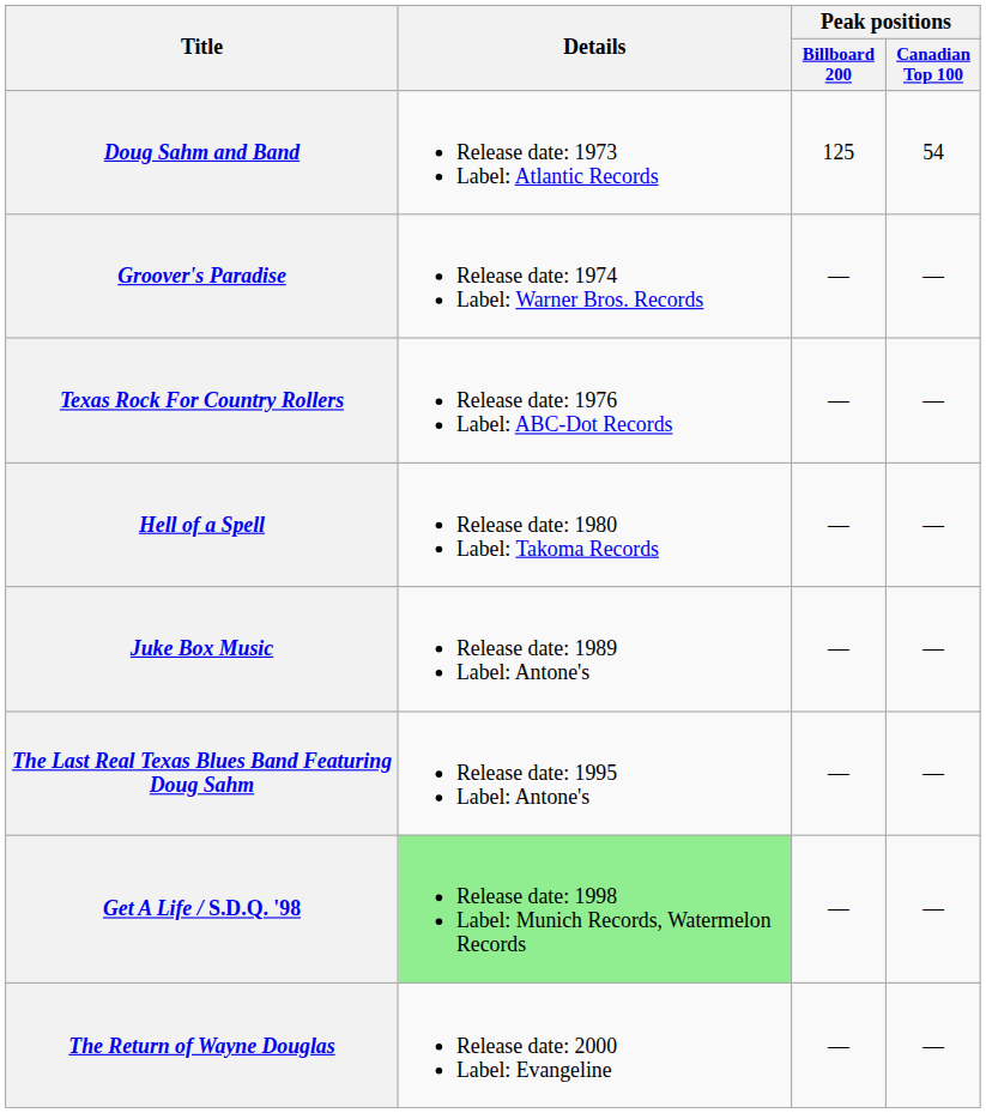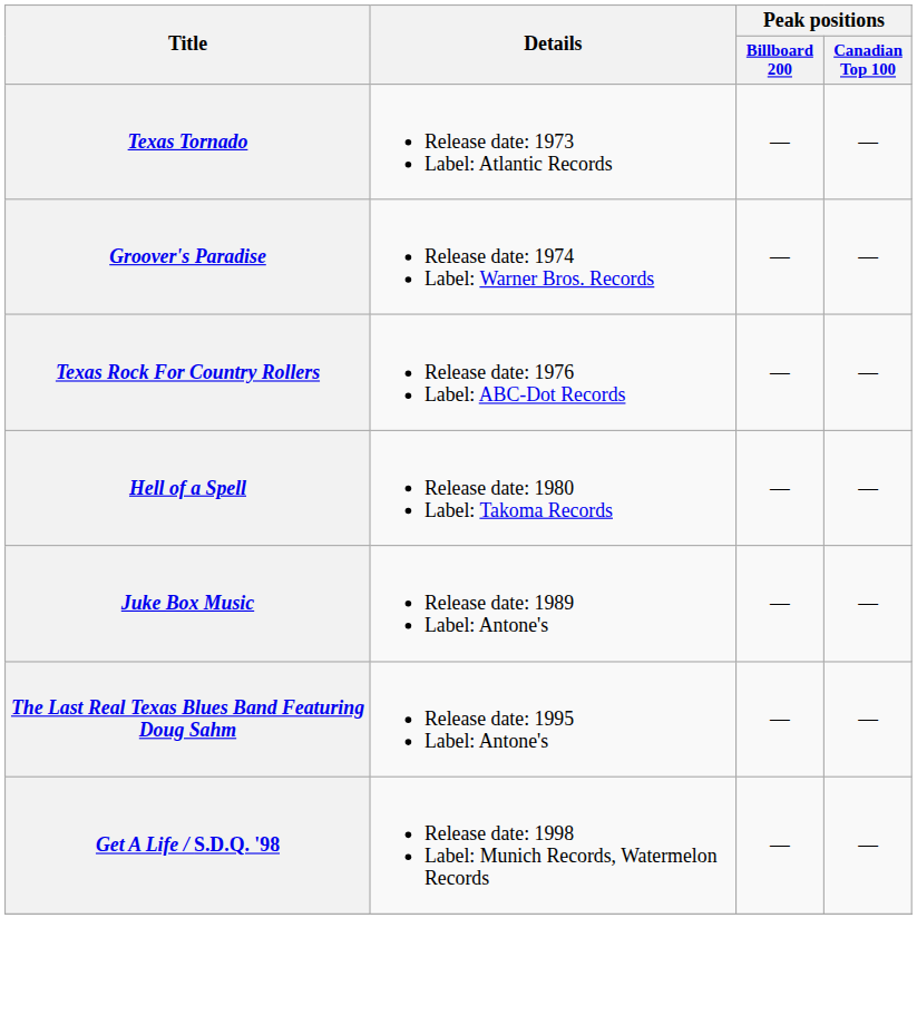- row: Doug Sahm and Band | Release date: 1973 Label: Atlantic Records | 125 | 54
+ row: Texas Tornado | Release date: 1973 Label: Atlantic Records | — | —
Get A Life / S.D.Q. '98 | Details: lightgreen background -> no background
- row: The Return of Wayne Douglas | Release date: 2000 Label: Evangeline | — | —
